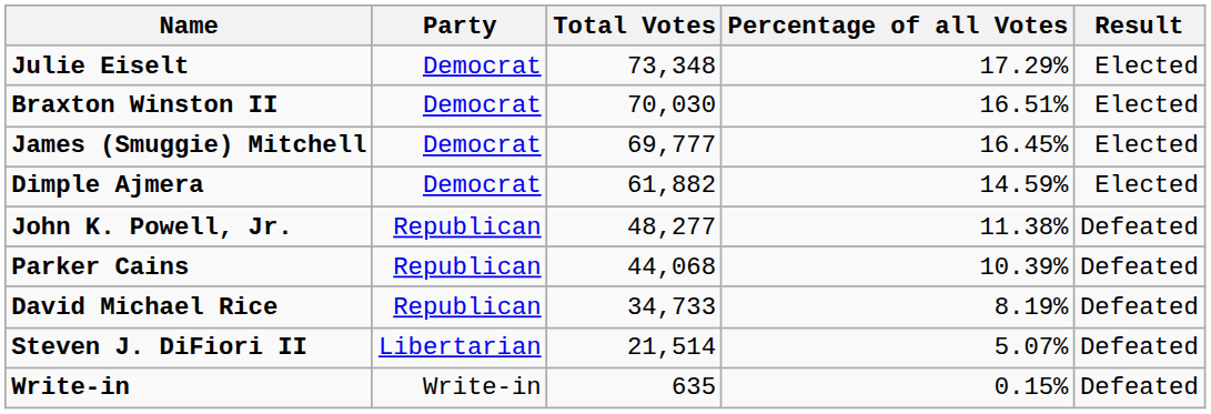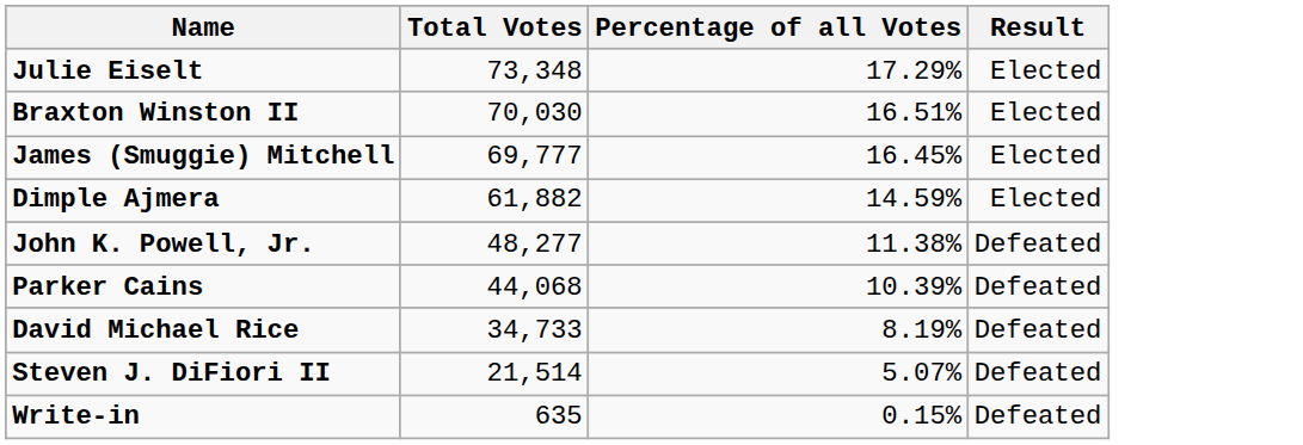- column: Party | Democrat | Democrat | Democrat | Democrat | Republican | Republican | Republican | Libertarian | Write-in
